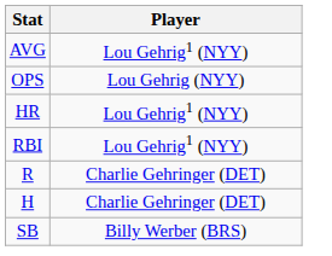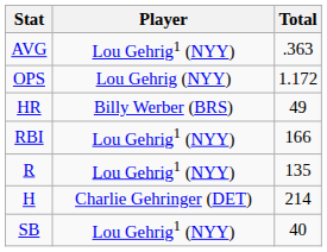+ column: Total | .363 | 1.172 | 49 | 166 | 135 | 214 | 40
HR | Player: Lou Gehrig1 (NYY) -> Billy Werber (BRS)
R | Player: Charlie Gehringer (DET) -> Lou Gehrig1 (NYY)
SB | Player: Billy Werber (BRS) -> Lou Gehrig1 (NYY)
